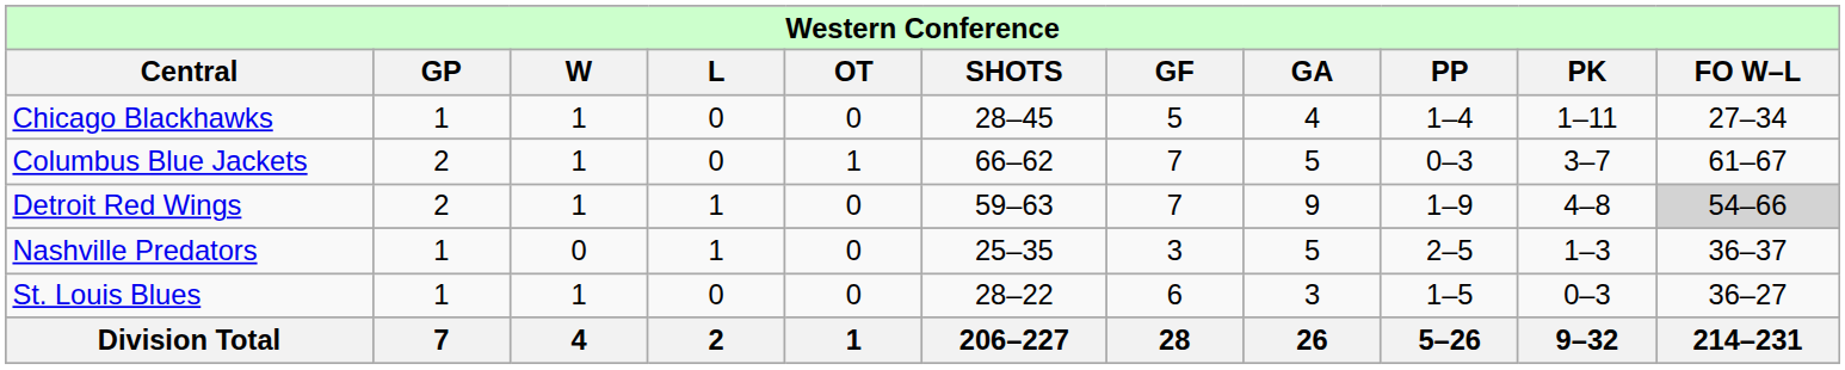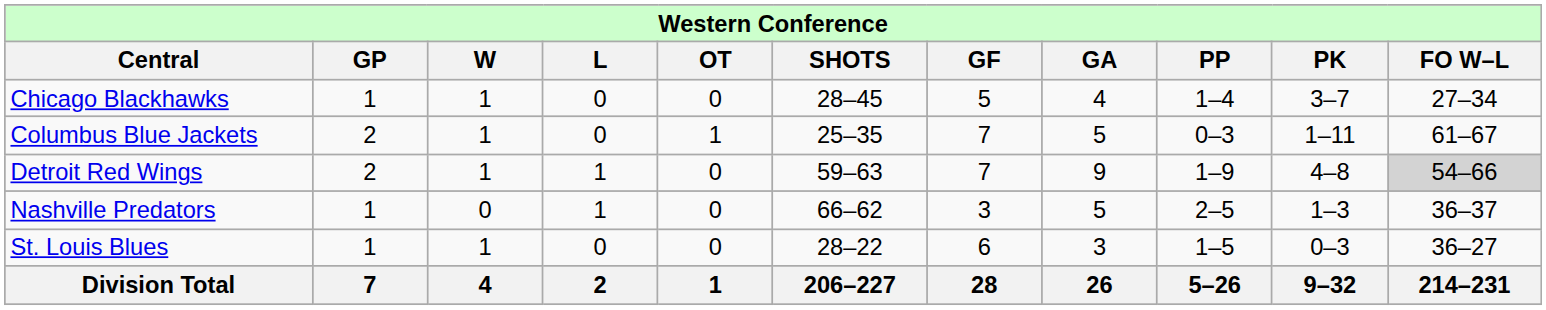Chicago Blackhawks | column 10: 1–11 -> 3–7
Columbus Blue Jackets | column 6: 66–62 -> 25–35
Columbus Blue Jackets | column 10: 3–7 -> 1–11
Nashville Predators | column 6: 25–35 -> 66–62
